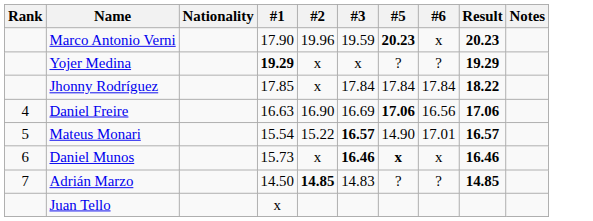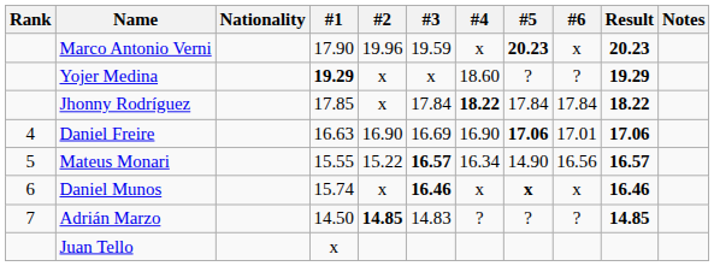+ column: #4 | x | 18.60 | 18.22 | 16.90 | 16.34 | x | ?
Daniel Freire | #6: 16.56 -> 17.01
Mateus Monari | #1: 15.54 -> 15.55
Mateus Monari | #6: 17.01 -> 16.56
Daniel Munos | #1: 15.73 -> 15.74
